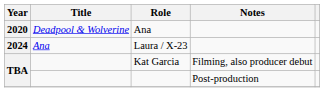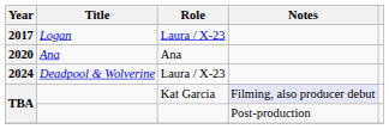+ row: 2017 | Logan | Laura / X-23
2020 | Title: Deadpool & Wolverine -> Ana
2024 | Title: Ana -> Deadpool & Wolverine
TBA / Kat Garcia | Notes: no background -> lavender background
